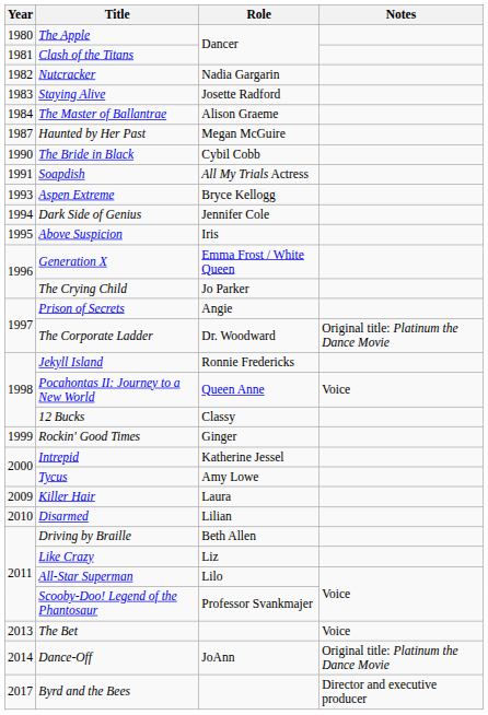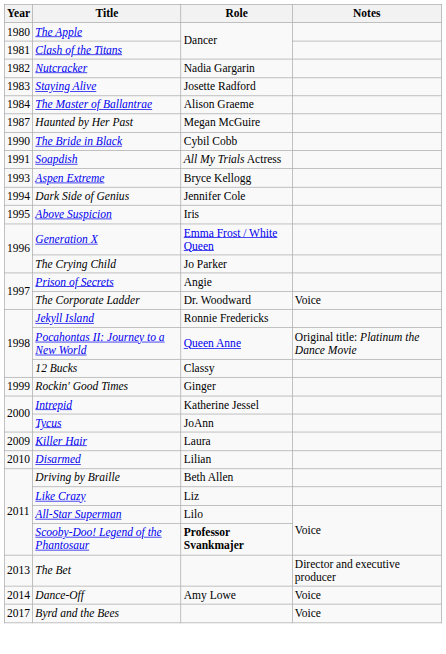The Corporate Ladder | Notes: Original title: Platinum the Dance Movie -> Voice
Pocahontas II: Journey to a New World | Notes: Voice -> Original title: Platinum the Dance Movie
Tycus | Role: Amy Lowe -> JoAnn
Scooby-Doo! Legend of the Phantosaur | Role: normal -> bold
The Bet | Notes: Voice -> Director and executive producer
Dance-Off | Role: JoAnn -> Amy Lowe
Dance-Off | Notes: Original title: Platinum the Dance Movie -> Voice
Byrd and the Bees | Notes: Director and executive producer -> Voice
